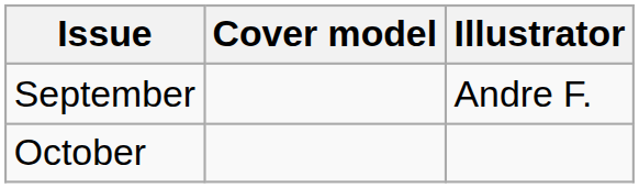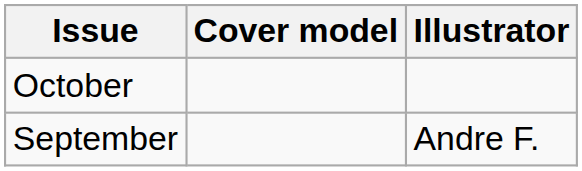rows swapped: September <-> October
